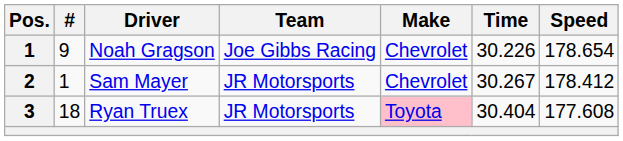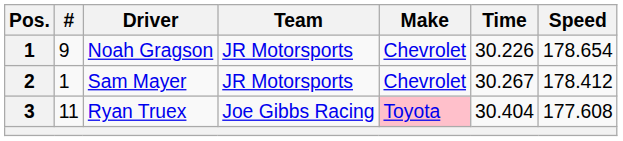Noah Gragson | Team: Joe Gibbs Racing -> JR Motorsports
Ryan Truex | #: 18 -> 11
Ryan Truex | Team: JR Motorsports -> Joe Gibbs Racing
